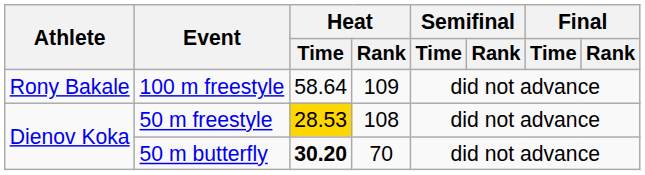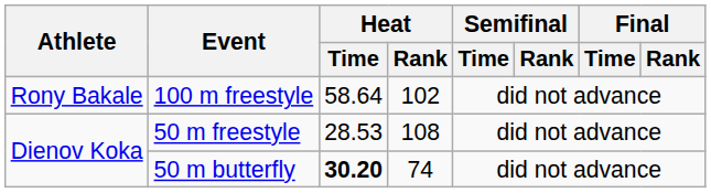100 m freestyle | Heat / Rank: 109 -> 102
50 m freestyle | Heat / Time: gold background -> no background
50 m butterfly | Heat / Rank: 70 -> 74
